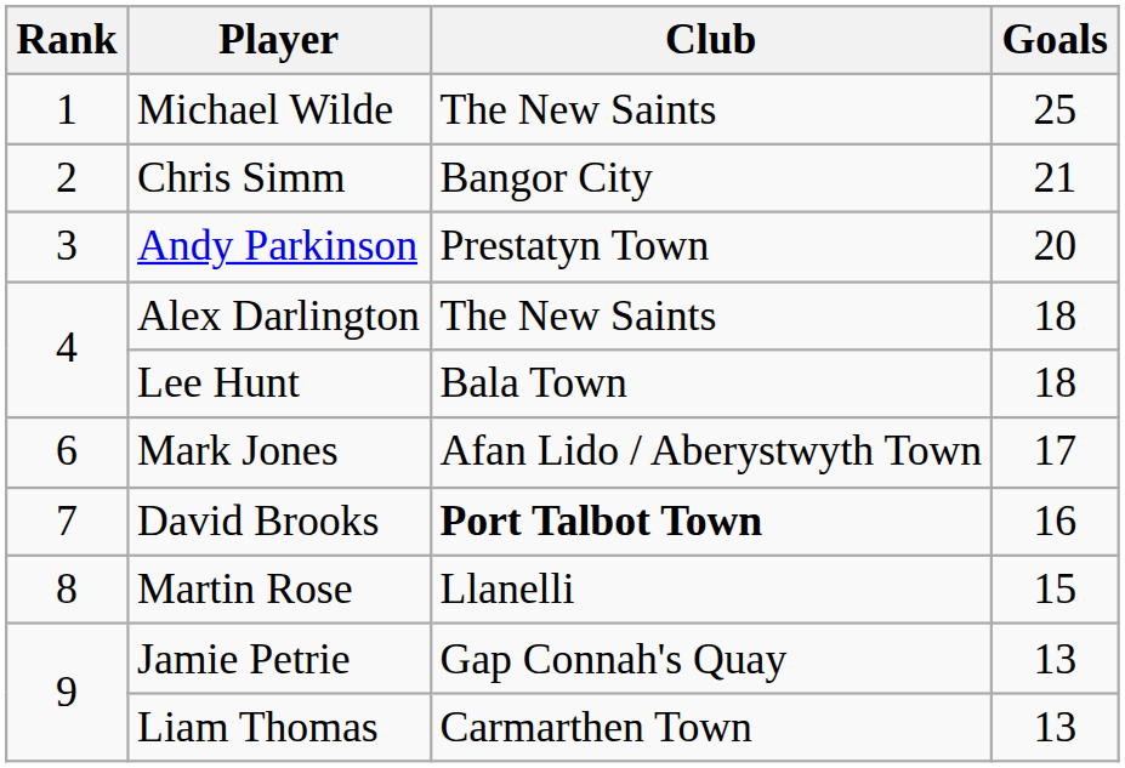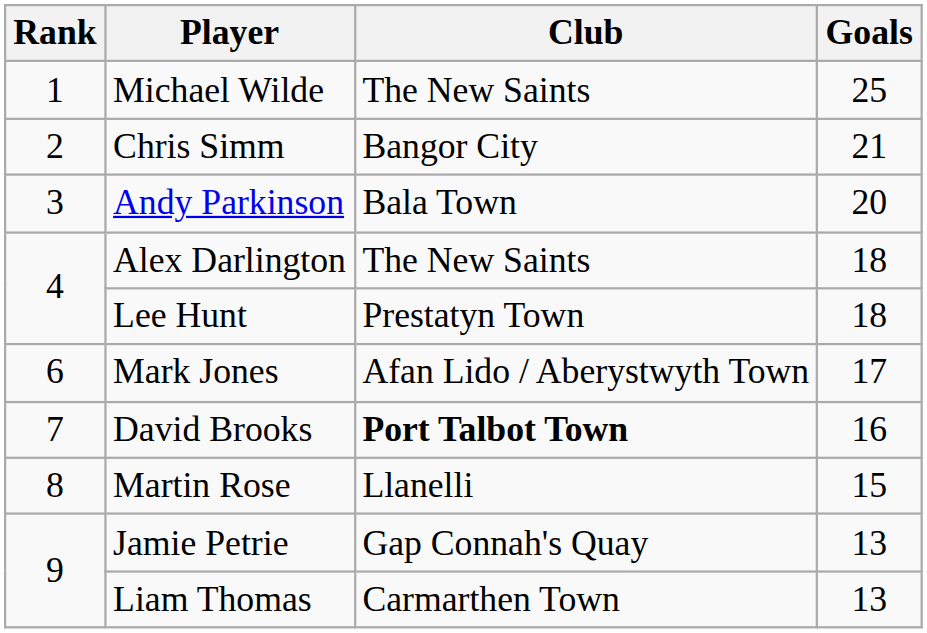Andy Parkinson | Club: Prestatyn Town -> Bala Town
Lee Hunt | Club: Bala Town -> Prestatyn Town
